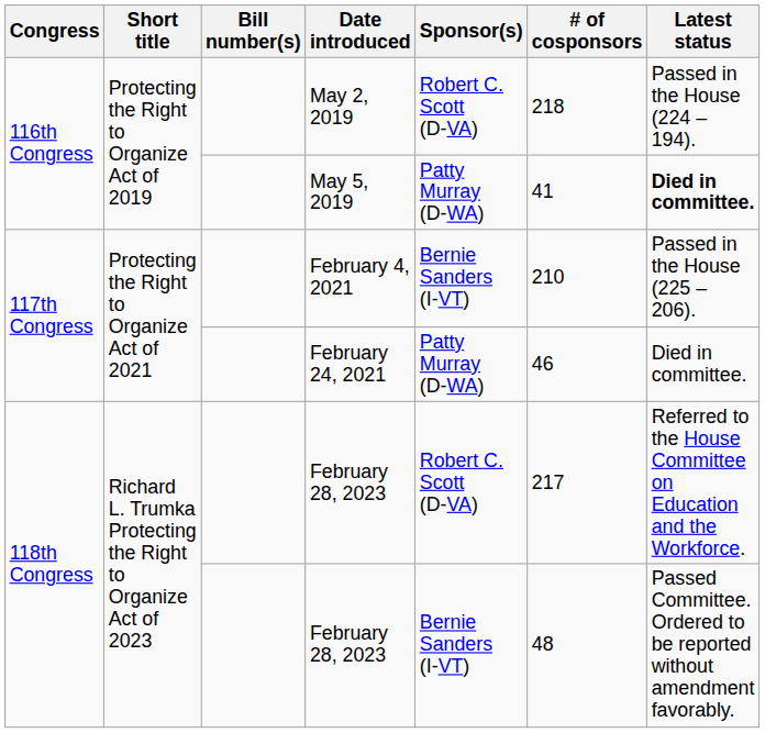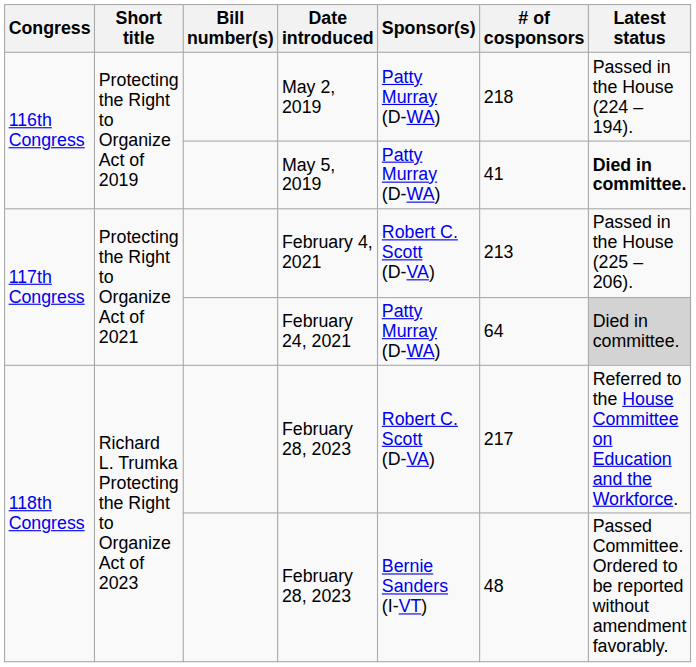May 2, 2019 | Sponsor(s): Robert C. Scott (D-VA) -> Patty Murray (D-WA)
February 4, 2021 | Sponsor(s): Bernie Sanders (I-VT) -> Robert C. Scott (D-VA)
February 4, 2021 | # of cosponsors: 210 -> 213
February 24, 2021 | # of cosponsors: 46 -> 64
February 24, 2021 | Latest status: no background -> lightgrey background
